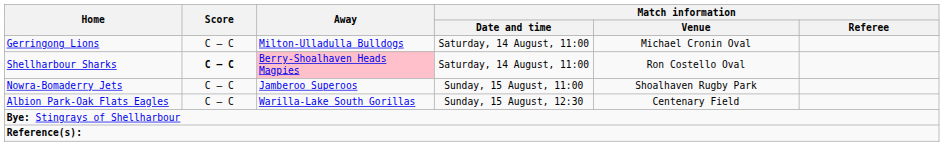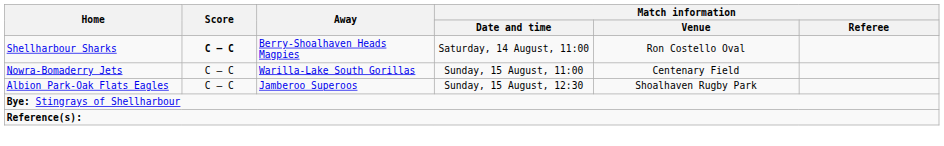- row: Gerringong Lions | C – C | Milton-Ulladulla Bulldogs | Saturday, 14 August, 11:00 | Michael Cronin Oval
Shellharbour Sharks | Away: pink background -> no background
Nowra-Bomaderry Jets | Away: Jamberoo Superoos -> Warilla-Lake South Gorillas
Nowra-Bomaderry Jets | Match information / Venue: Shoalhaven Rugby Park -> Centenary Field
Albion Park-Oak Flats Eagles | Away: Warilla-Lake South Gorillas -> Jamberoo Superoos
Albion Park-Oak Flats Eagles | Match information / Venue: Centenary Field -> Shoalhaven Rugby Park
